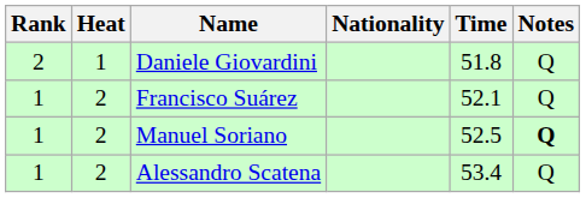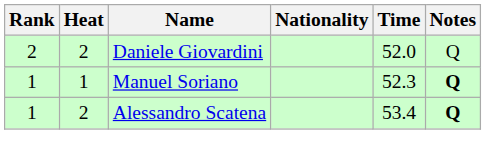Daniele Giovardini | Heat: 1 -> 2
Daniele Giovardini | Time: 51.8 -> 52.0
- row: 1 | 2 | Francisco Suárez | 52.1 | Q
Manuel Soriano | Heat: 2 -> 1
Manuel Soriano | Time: 52.5 -> 52.3
Alessandro Scatena | Notes: normal -> bold
